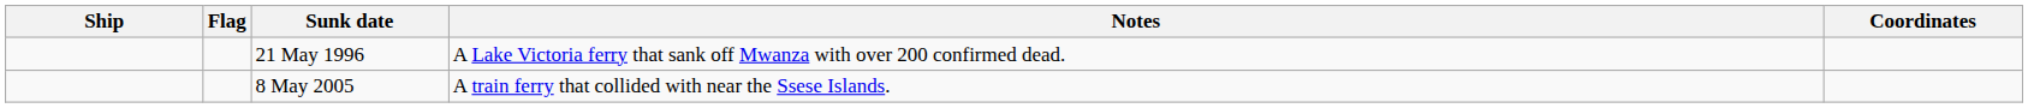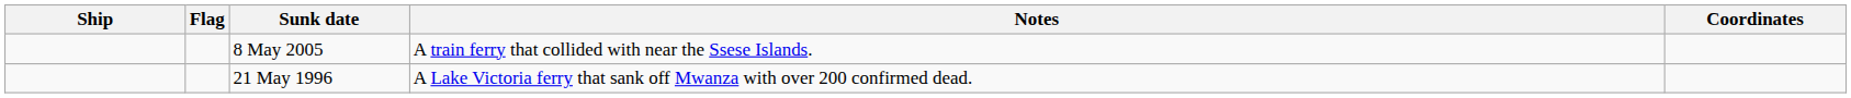rows swapped: 21 May 1996 <-> 8 May 2005
